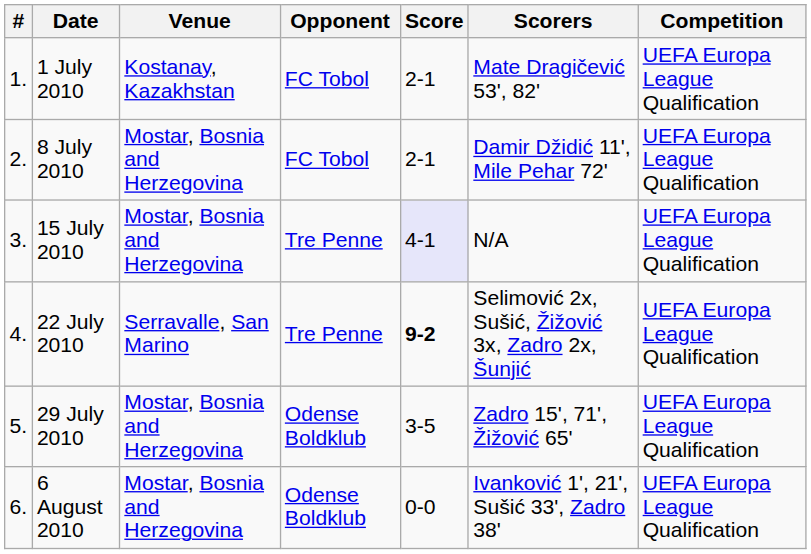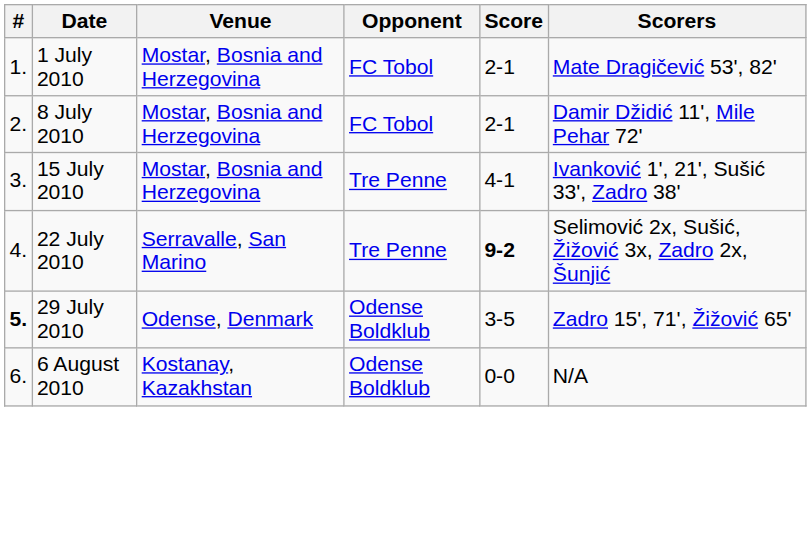- column: Competition | UEFA Europa League Qualification | UEFA Europa League Qualification | UEFA Europa League Qualification | UEFA Europa League Qualification | UEFA Europa League Qualification | UEFA Europa League Qualification
1 July 2010 | Venue: Kostanay, Kazakhstan -> Mostar, Bosnia and Herzegovina
15 July 2010 | Score: lavender background -> no background
15 July 2010 | Scorers: N/A -> Ivanković 1', 21', Sušić 33', Zadro 38'
29 July 2010 | #: normal -> bold
29 July 2010 | Venue: Mostar, Bosnia and Herzegovina -> Odense, Denmark
6 August 2010 | Venue: Mostar, Bosnia and Herzegovina -> Kostanay, Kazakhstan
6 August 2010 | Scorers: Ivanković 1', 21', Sušić 33', Zadro 38' -> N/A
